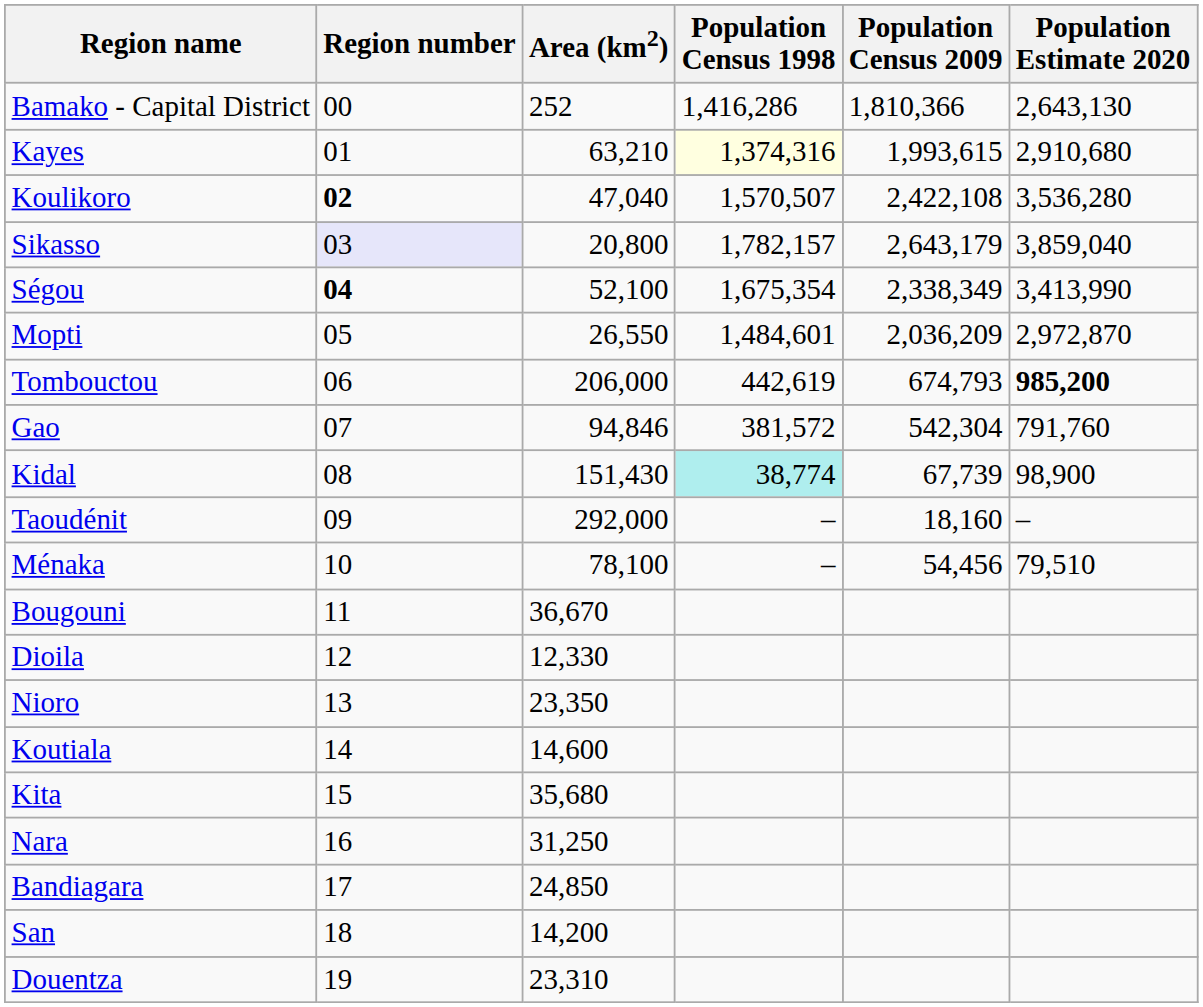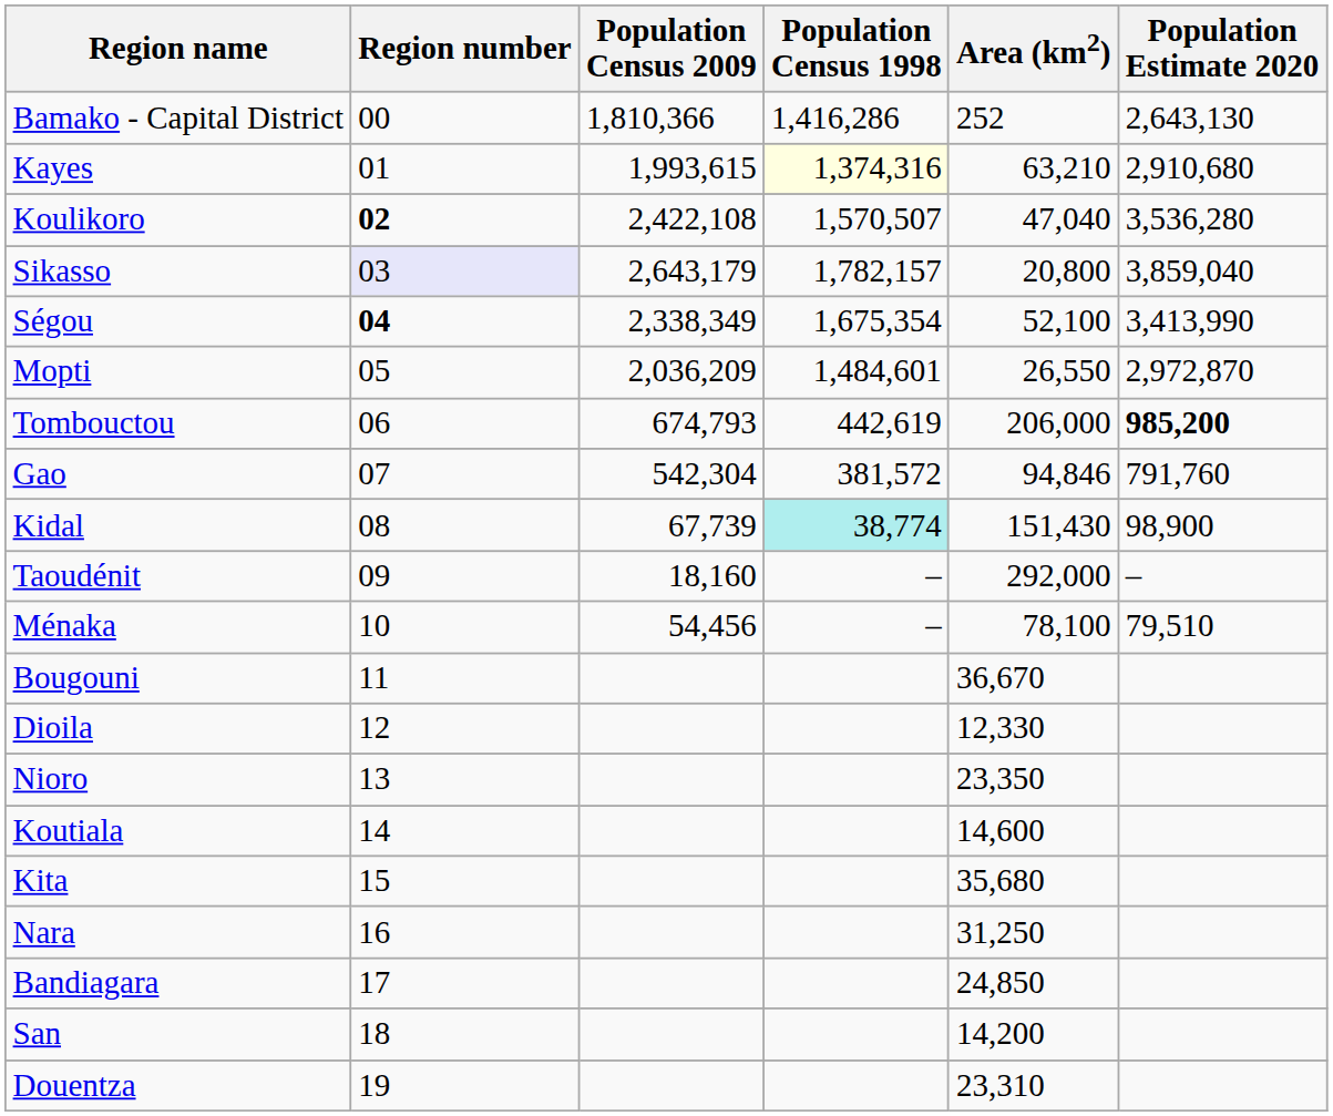columns swapped: Area (km2) <-> Population Census 2009
